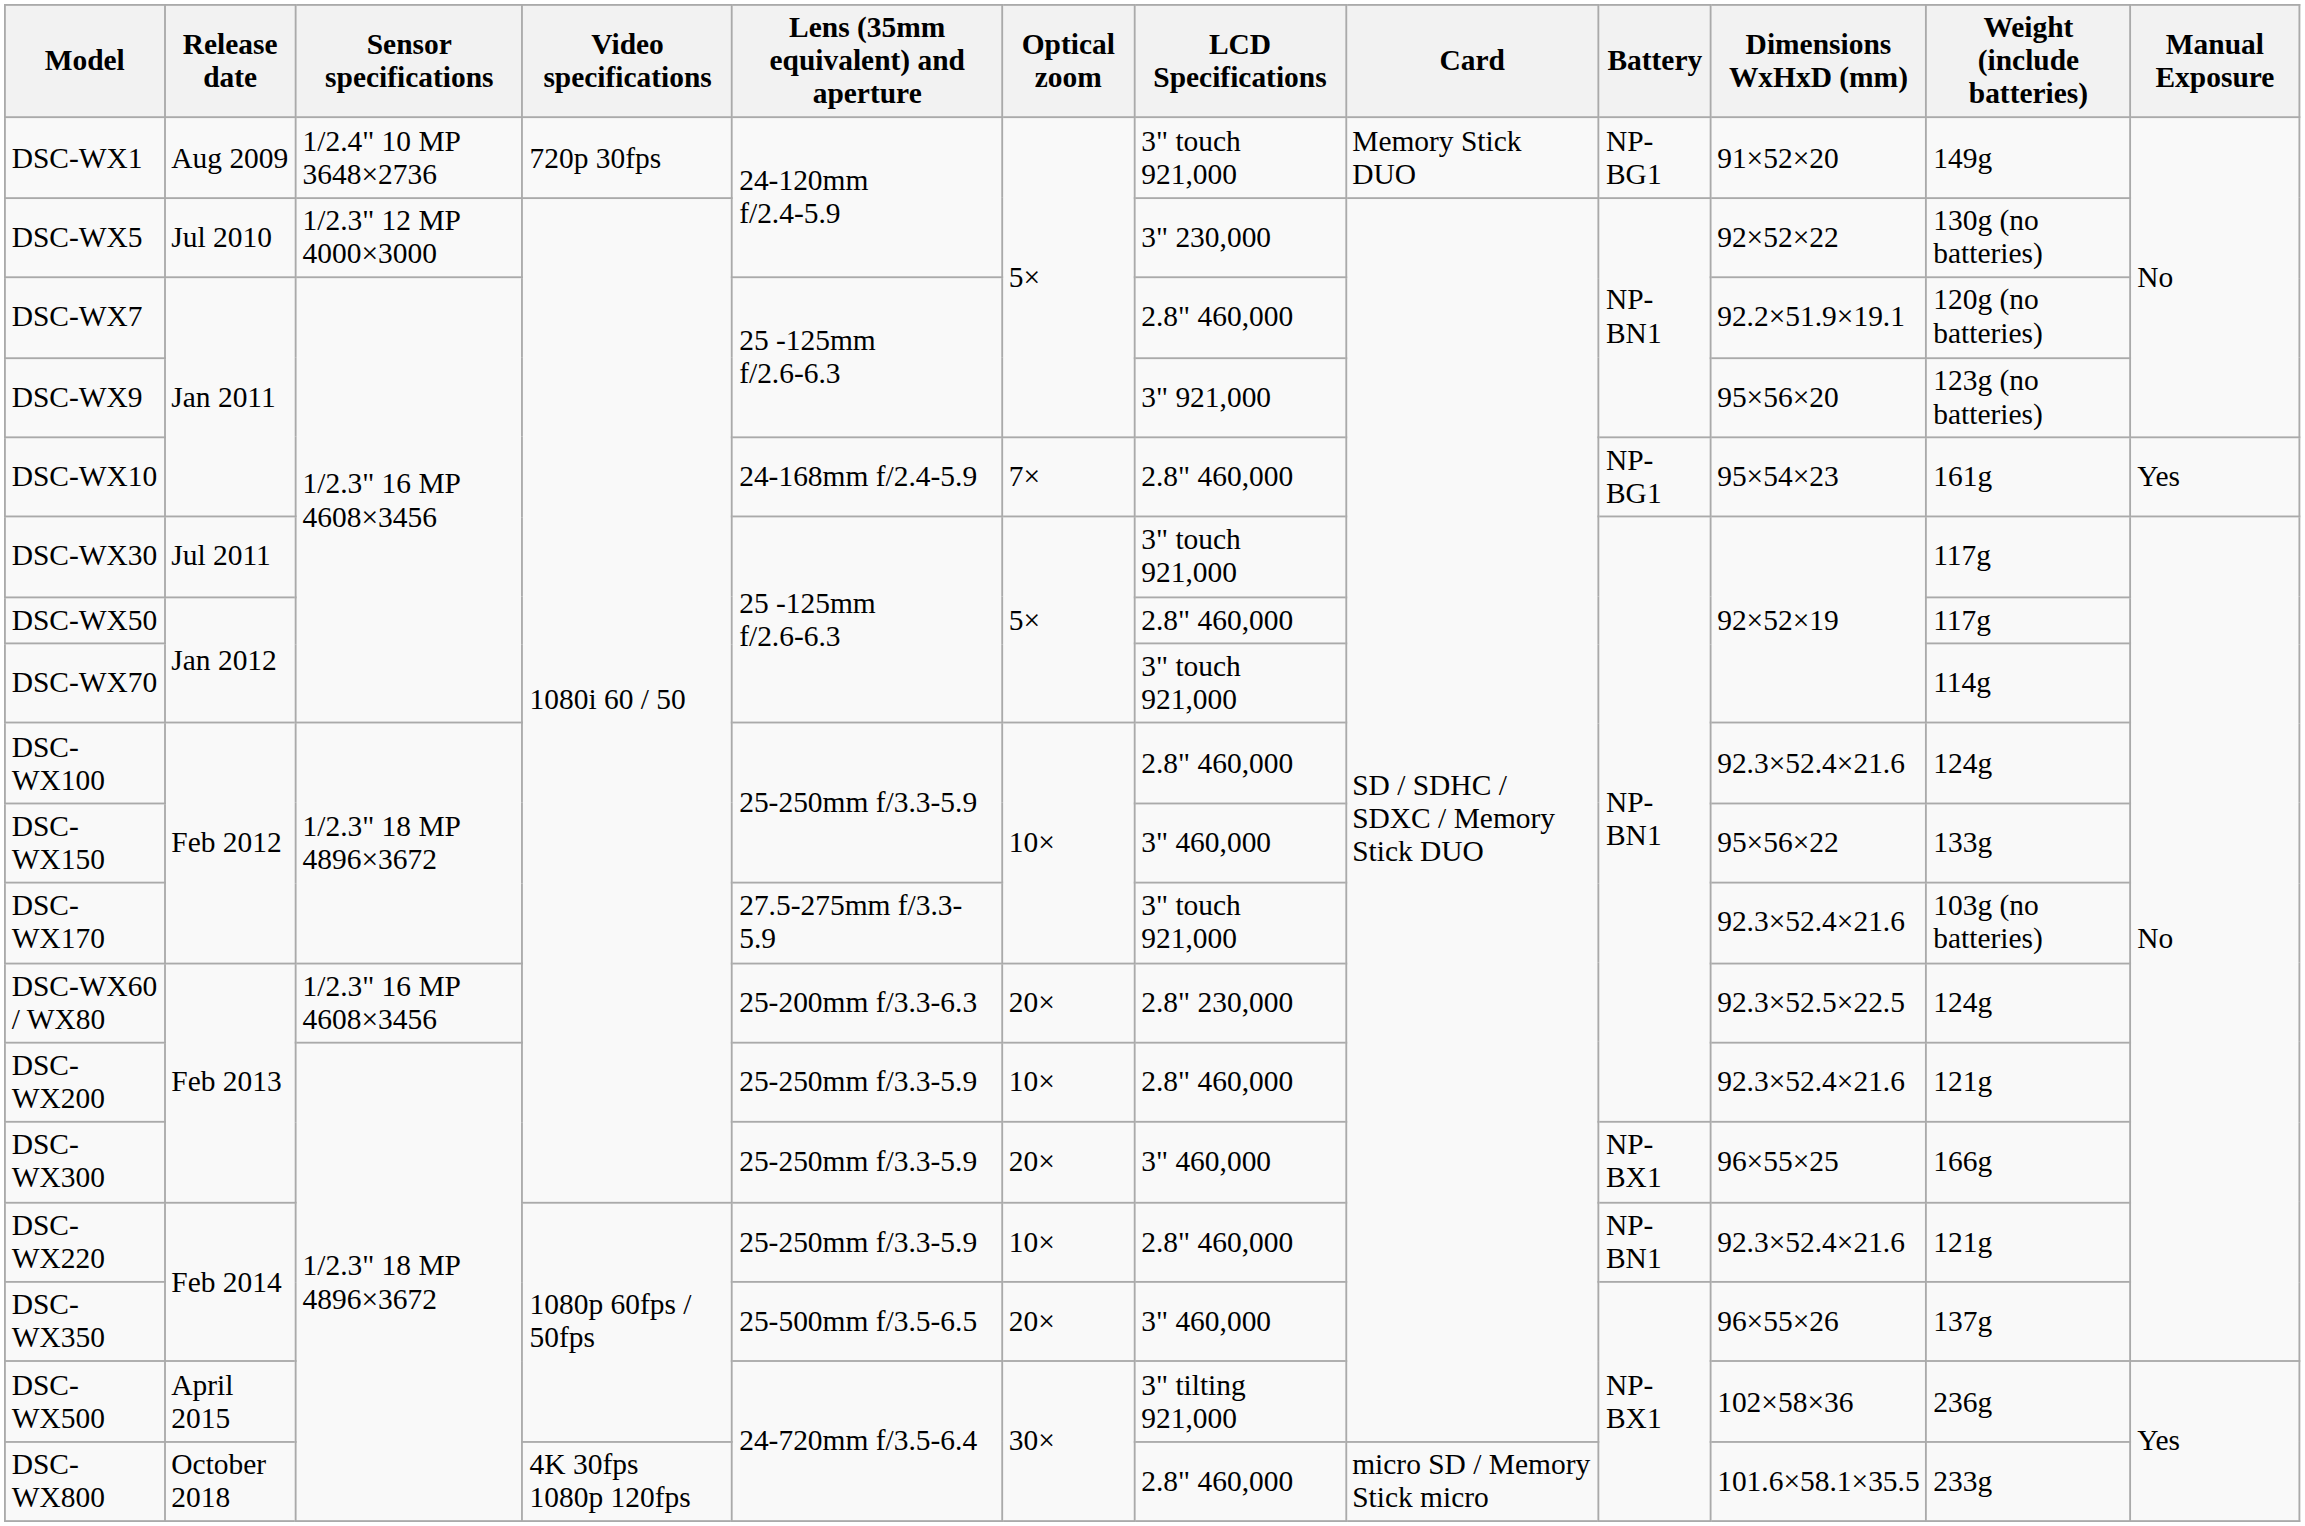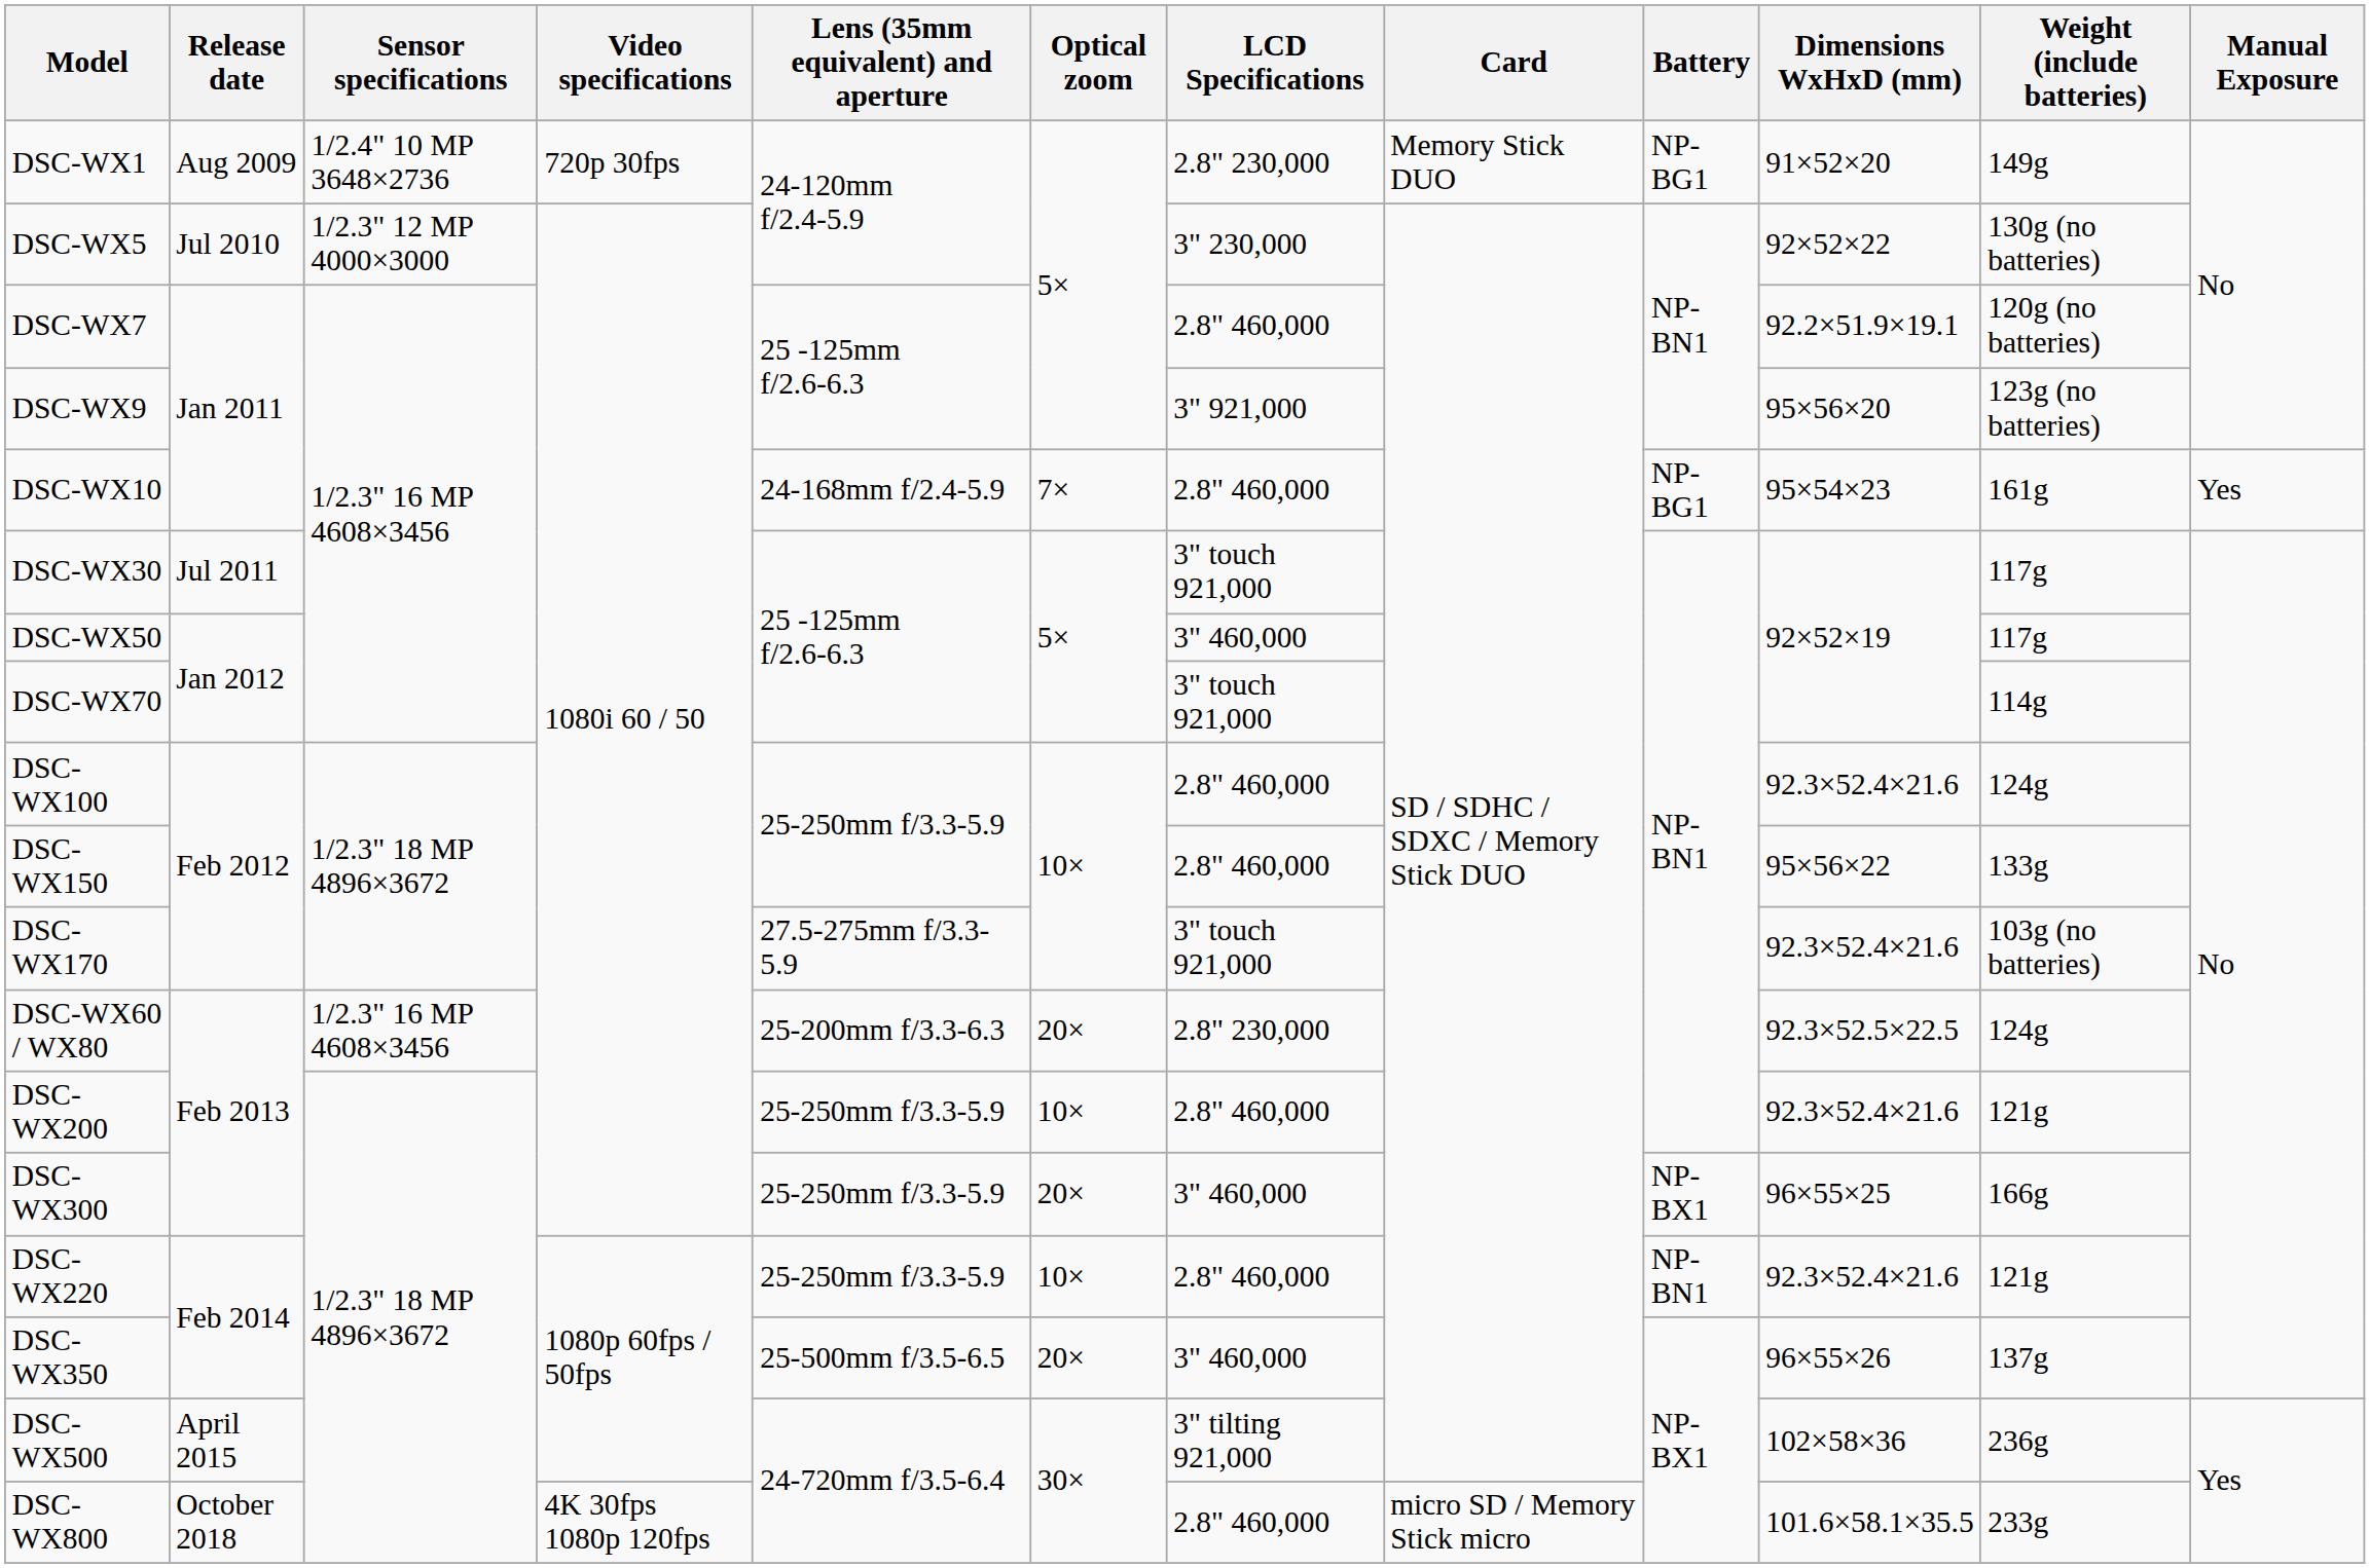DSC-WX1 | LCD Specifications: 3" touch 921,000 -> 2.8" 230,000
DSC-WX50 | LCD Specifications: 2.8" 460,000 -> 3" 460,000
DSC-WX150 | LCD Specifications: 3" 460,000 -> 2.8" 460,000
